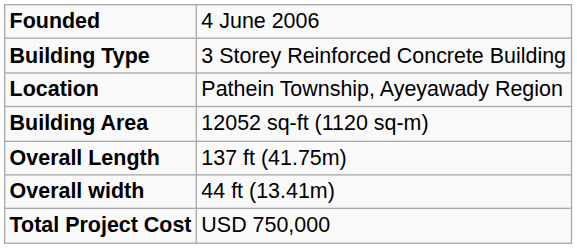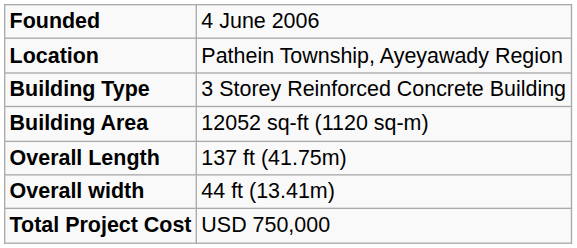rows swapped: Location <-> Building Type
